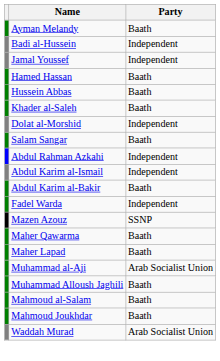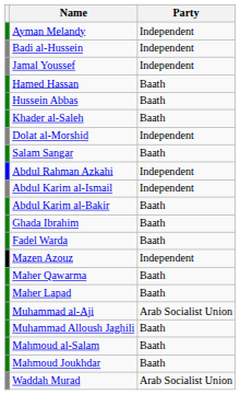Ayman Melandy | Party: Baath -> Independent
+ row: Ghada Ibrahim | Baath
Fadel Warda | Party: Independent -> Baath
Mazen Azouz | Party: SSNP -> Independent
